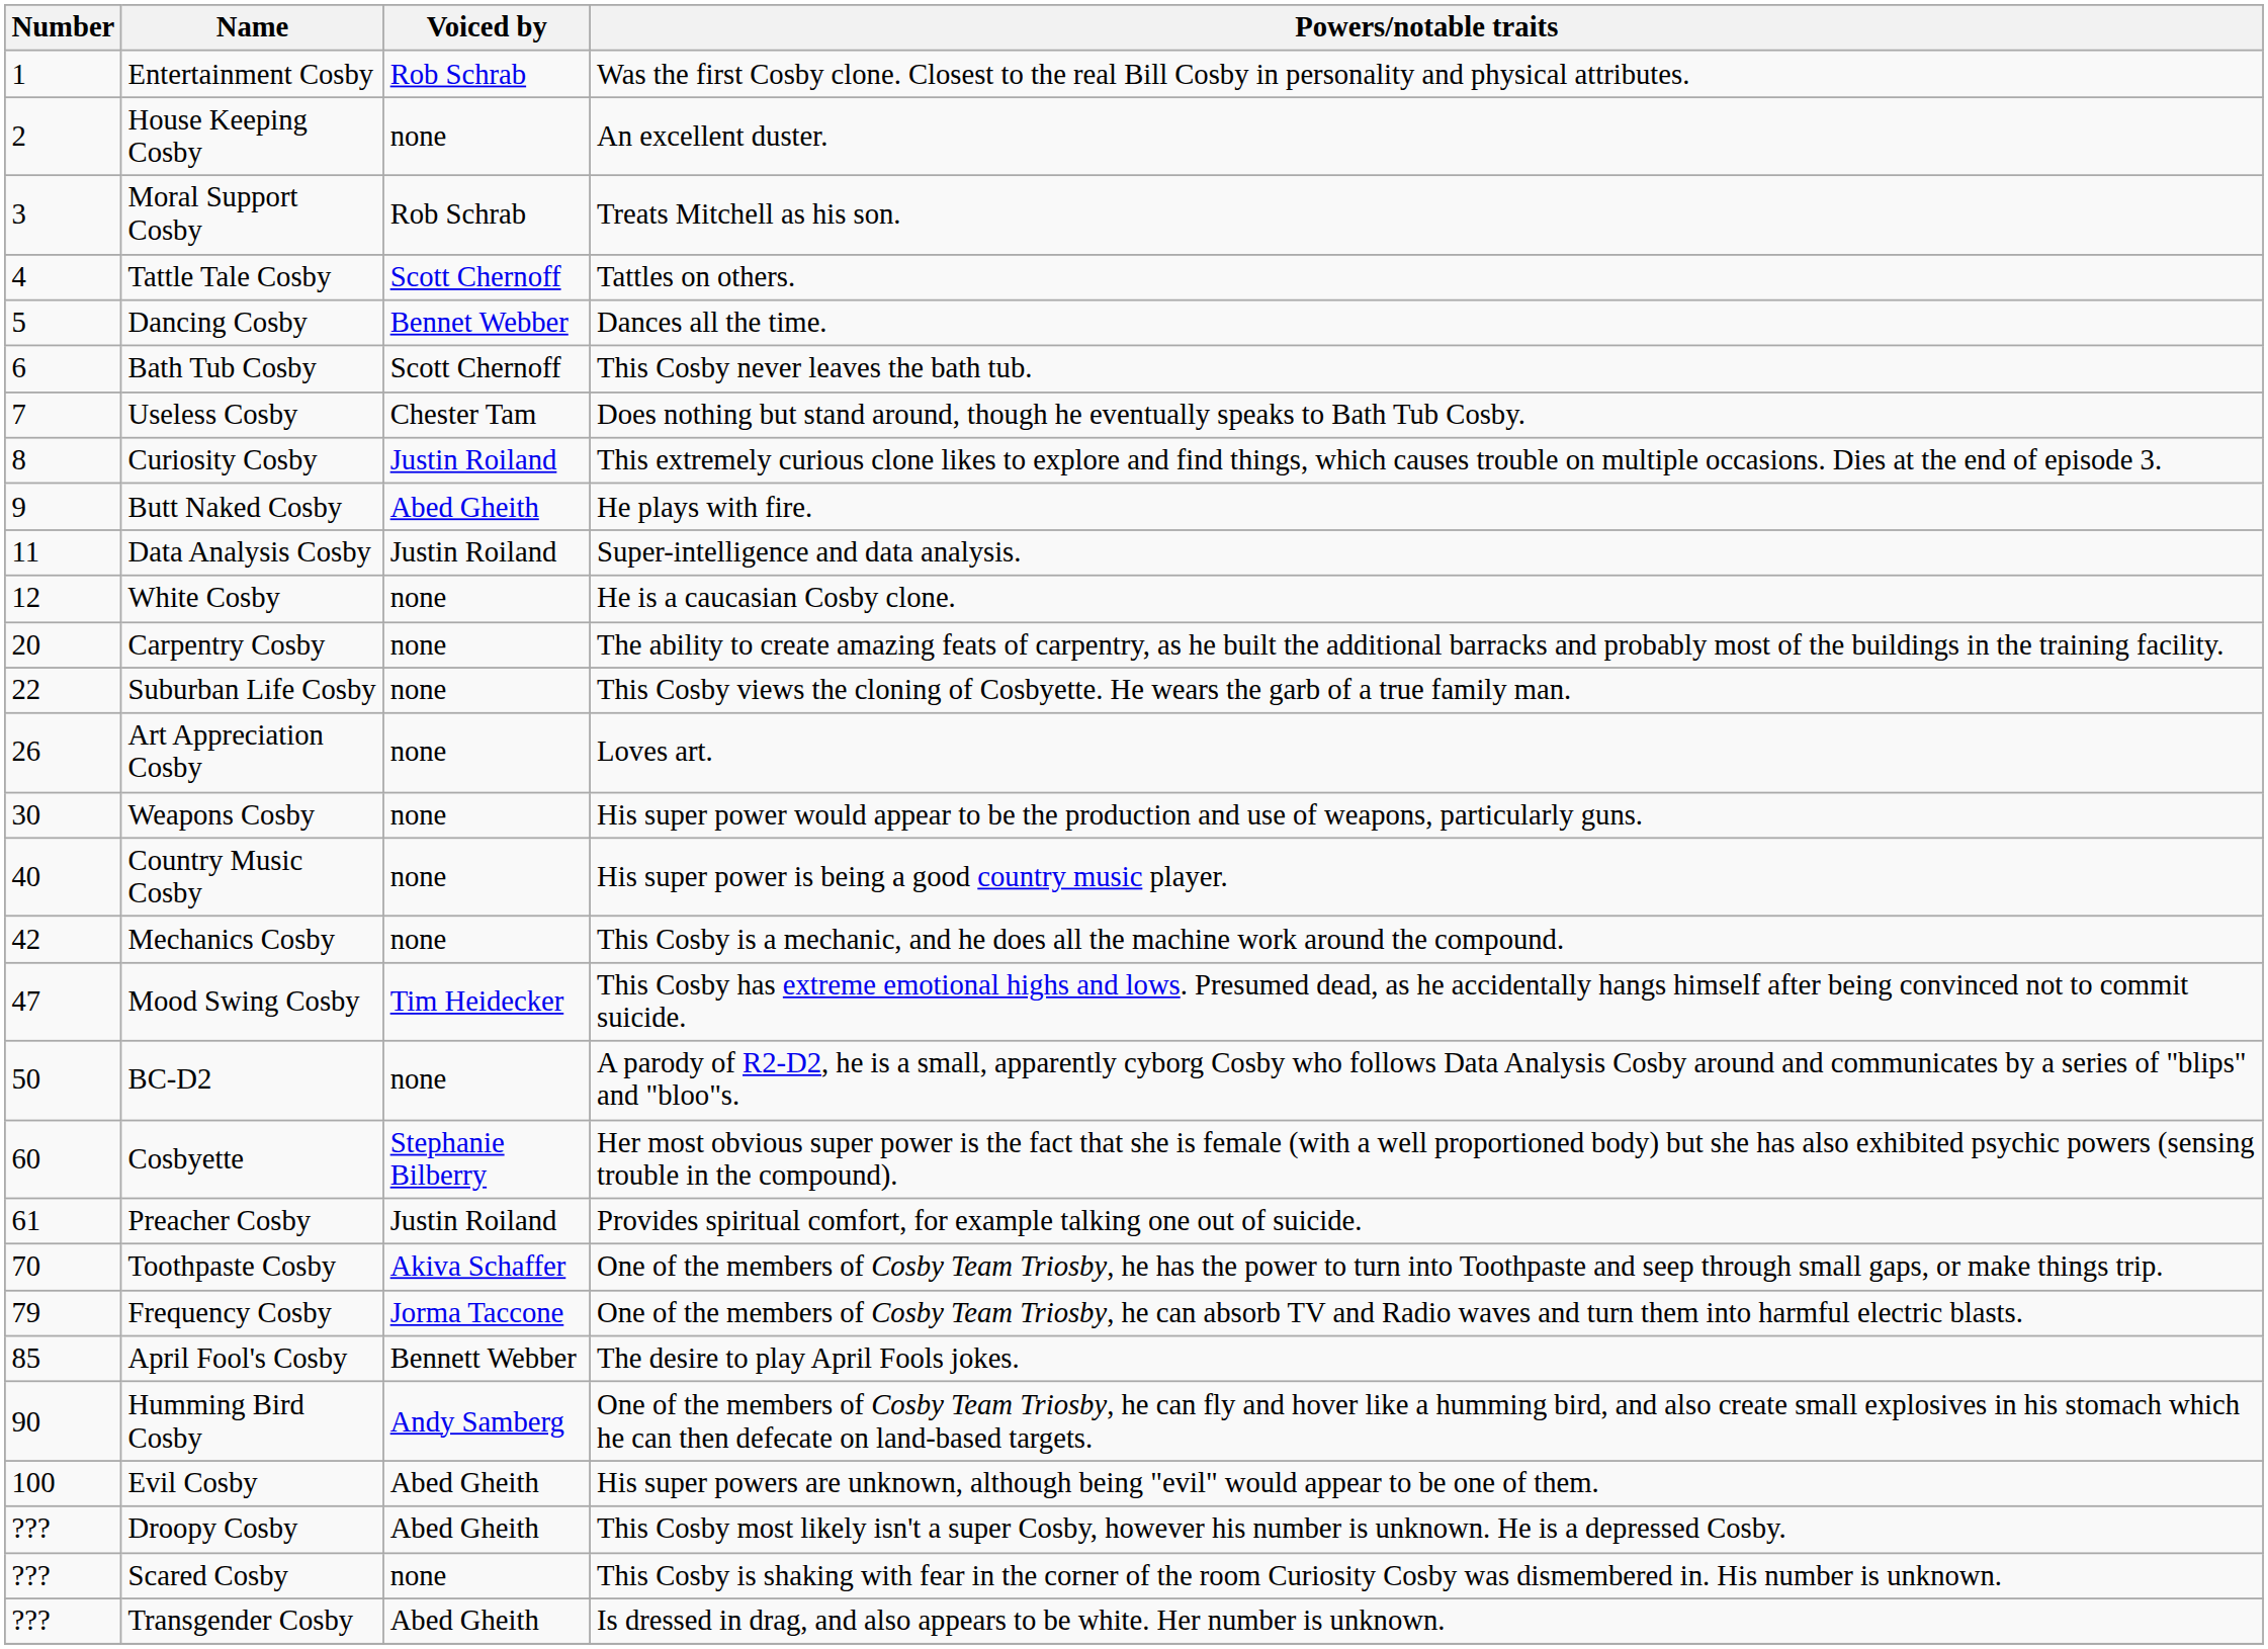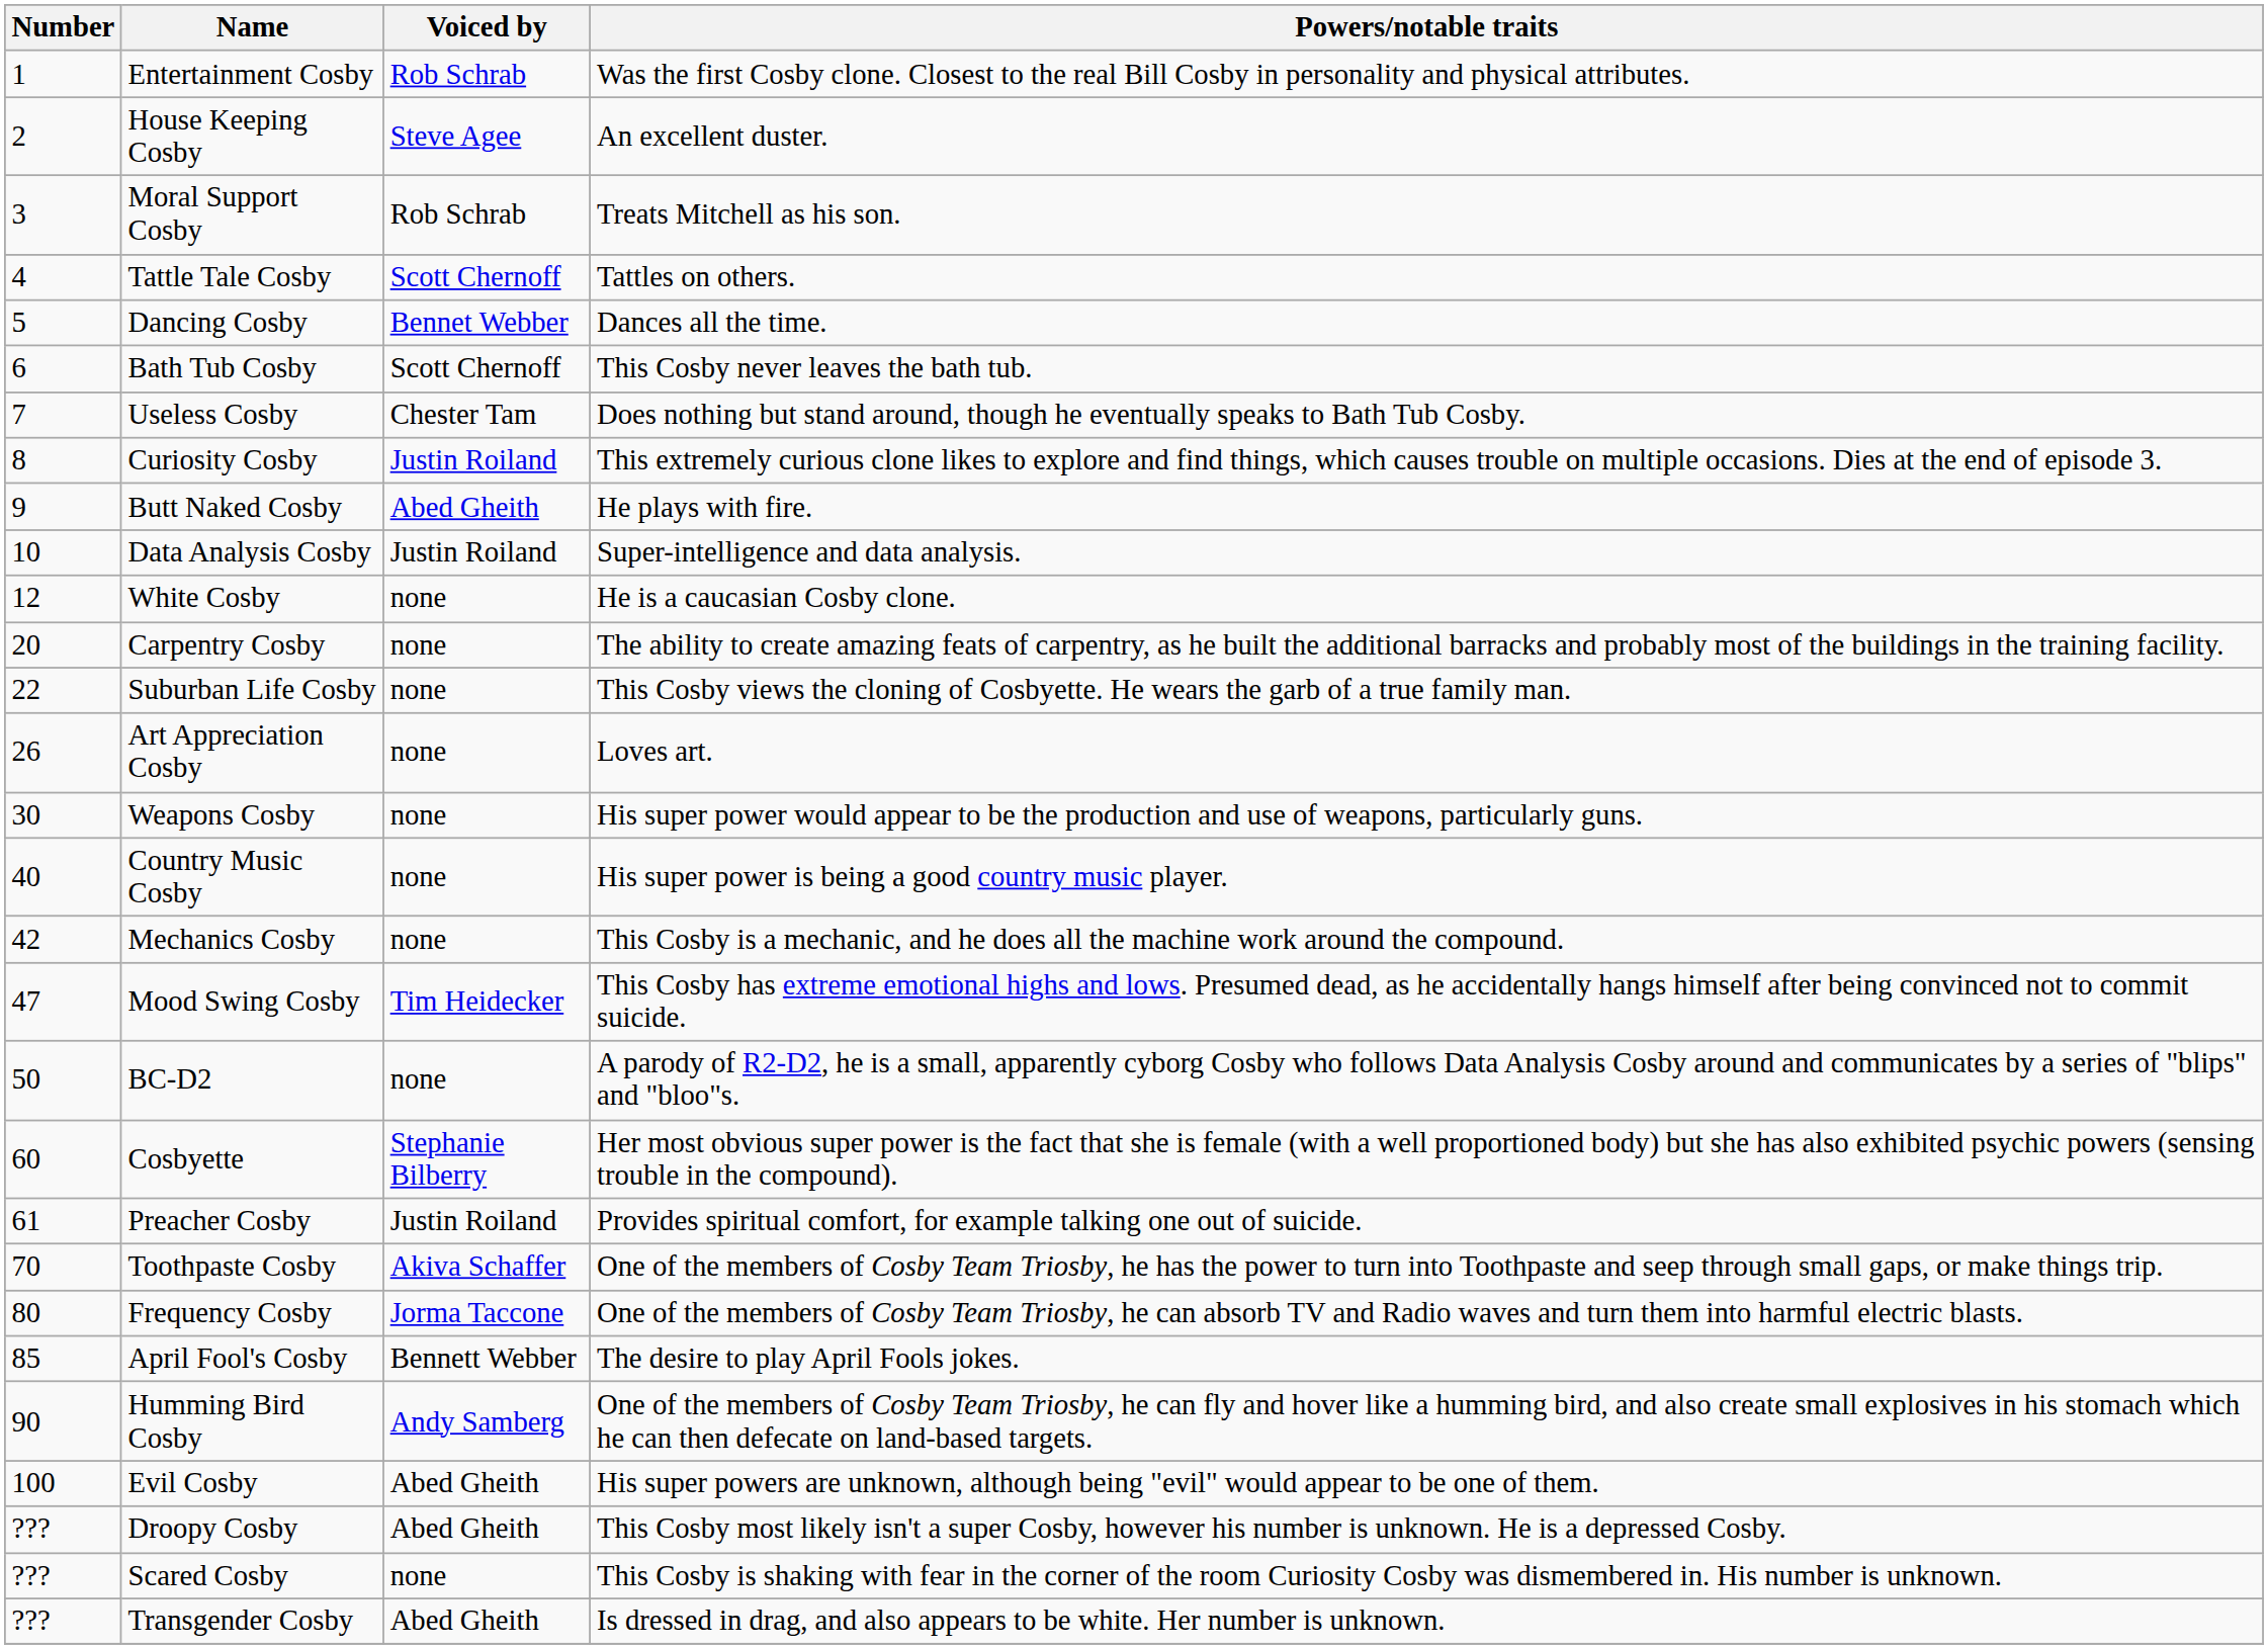House Keeping Cosby | Voiced by: none -> Steve Agee
Data Analysis Cosby | Number: 11 -> 10
Frequency Cosby | Number: 79 -> 80
